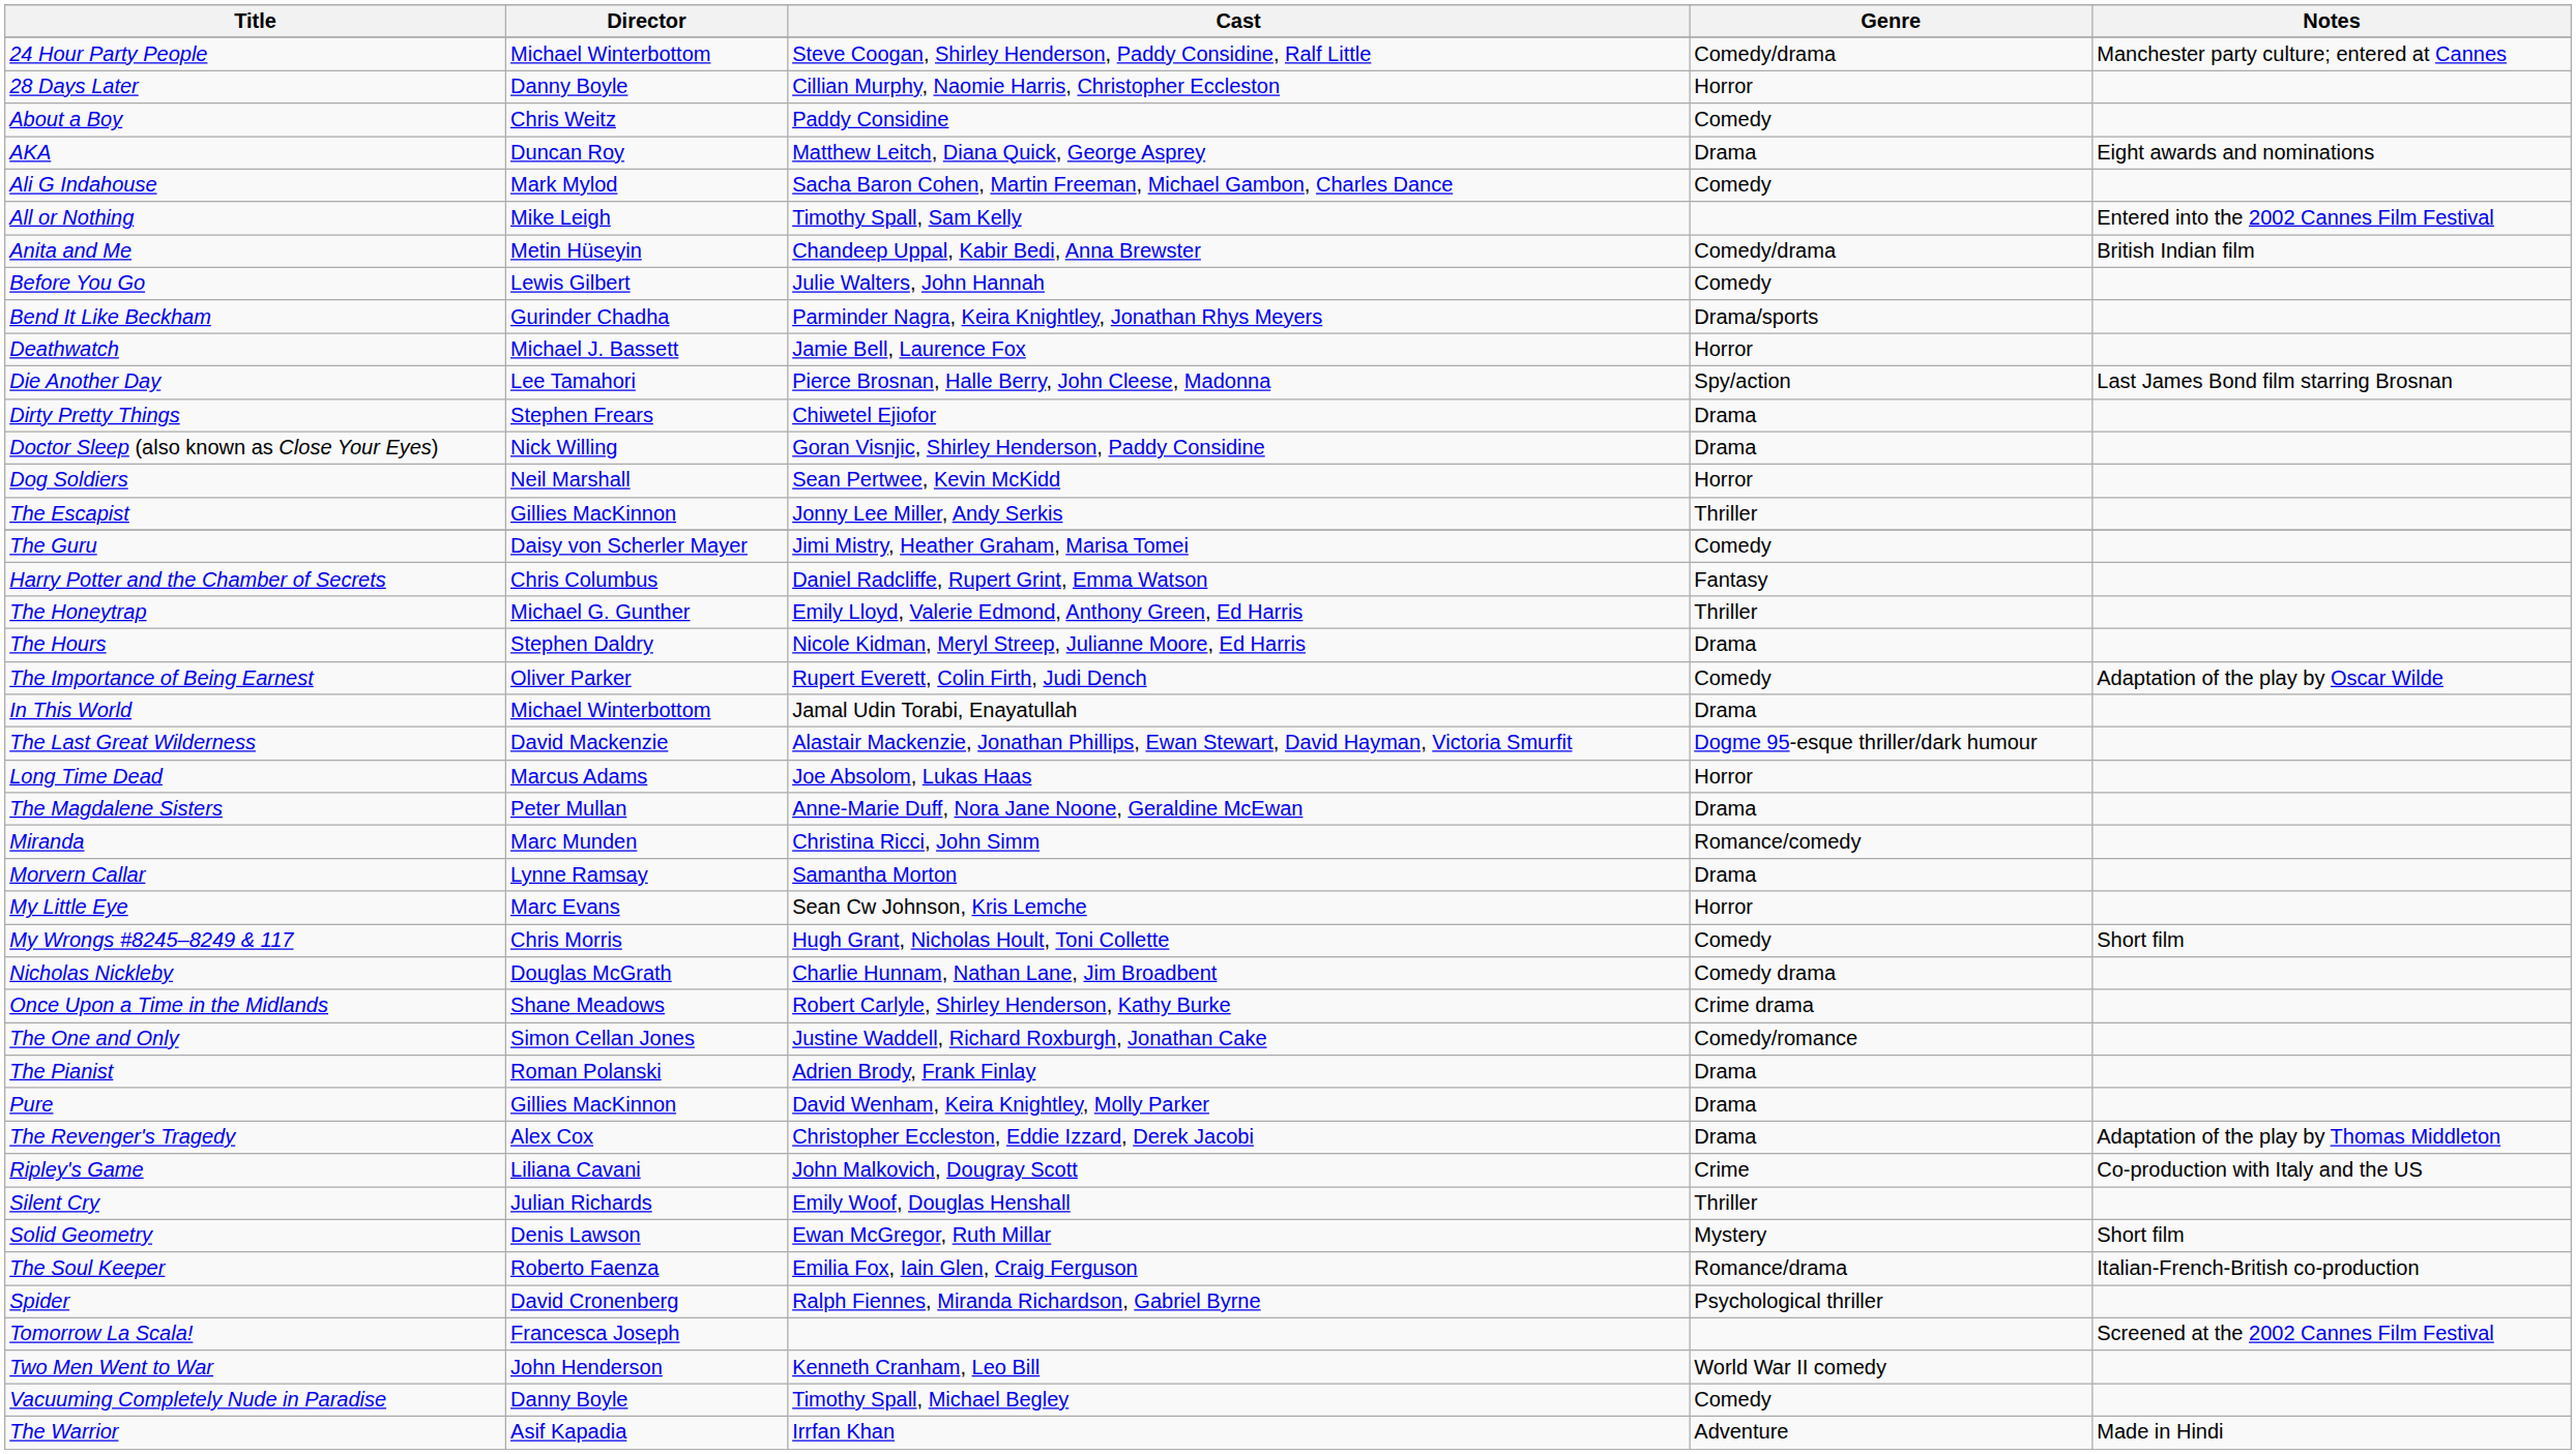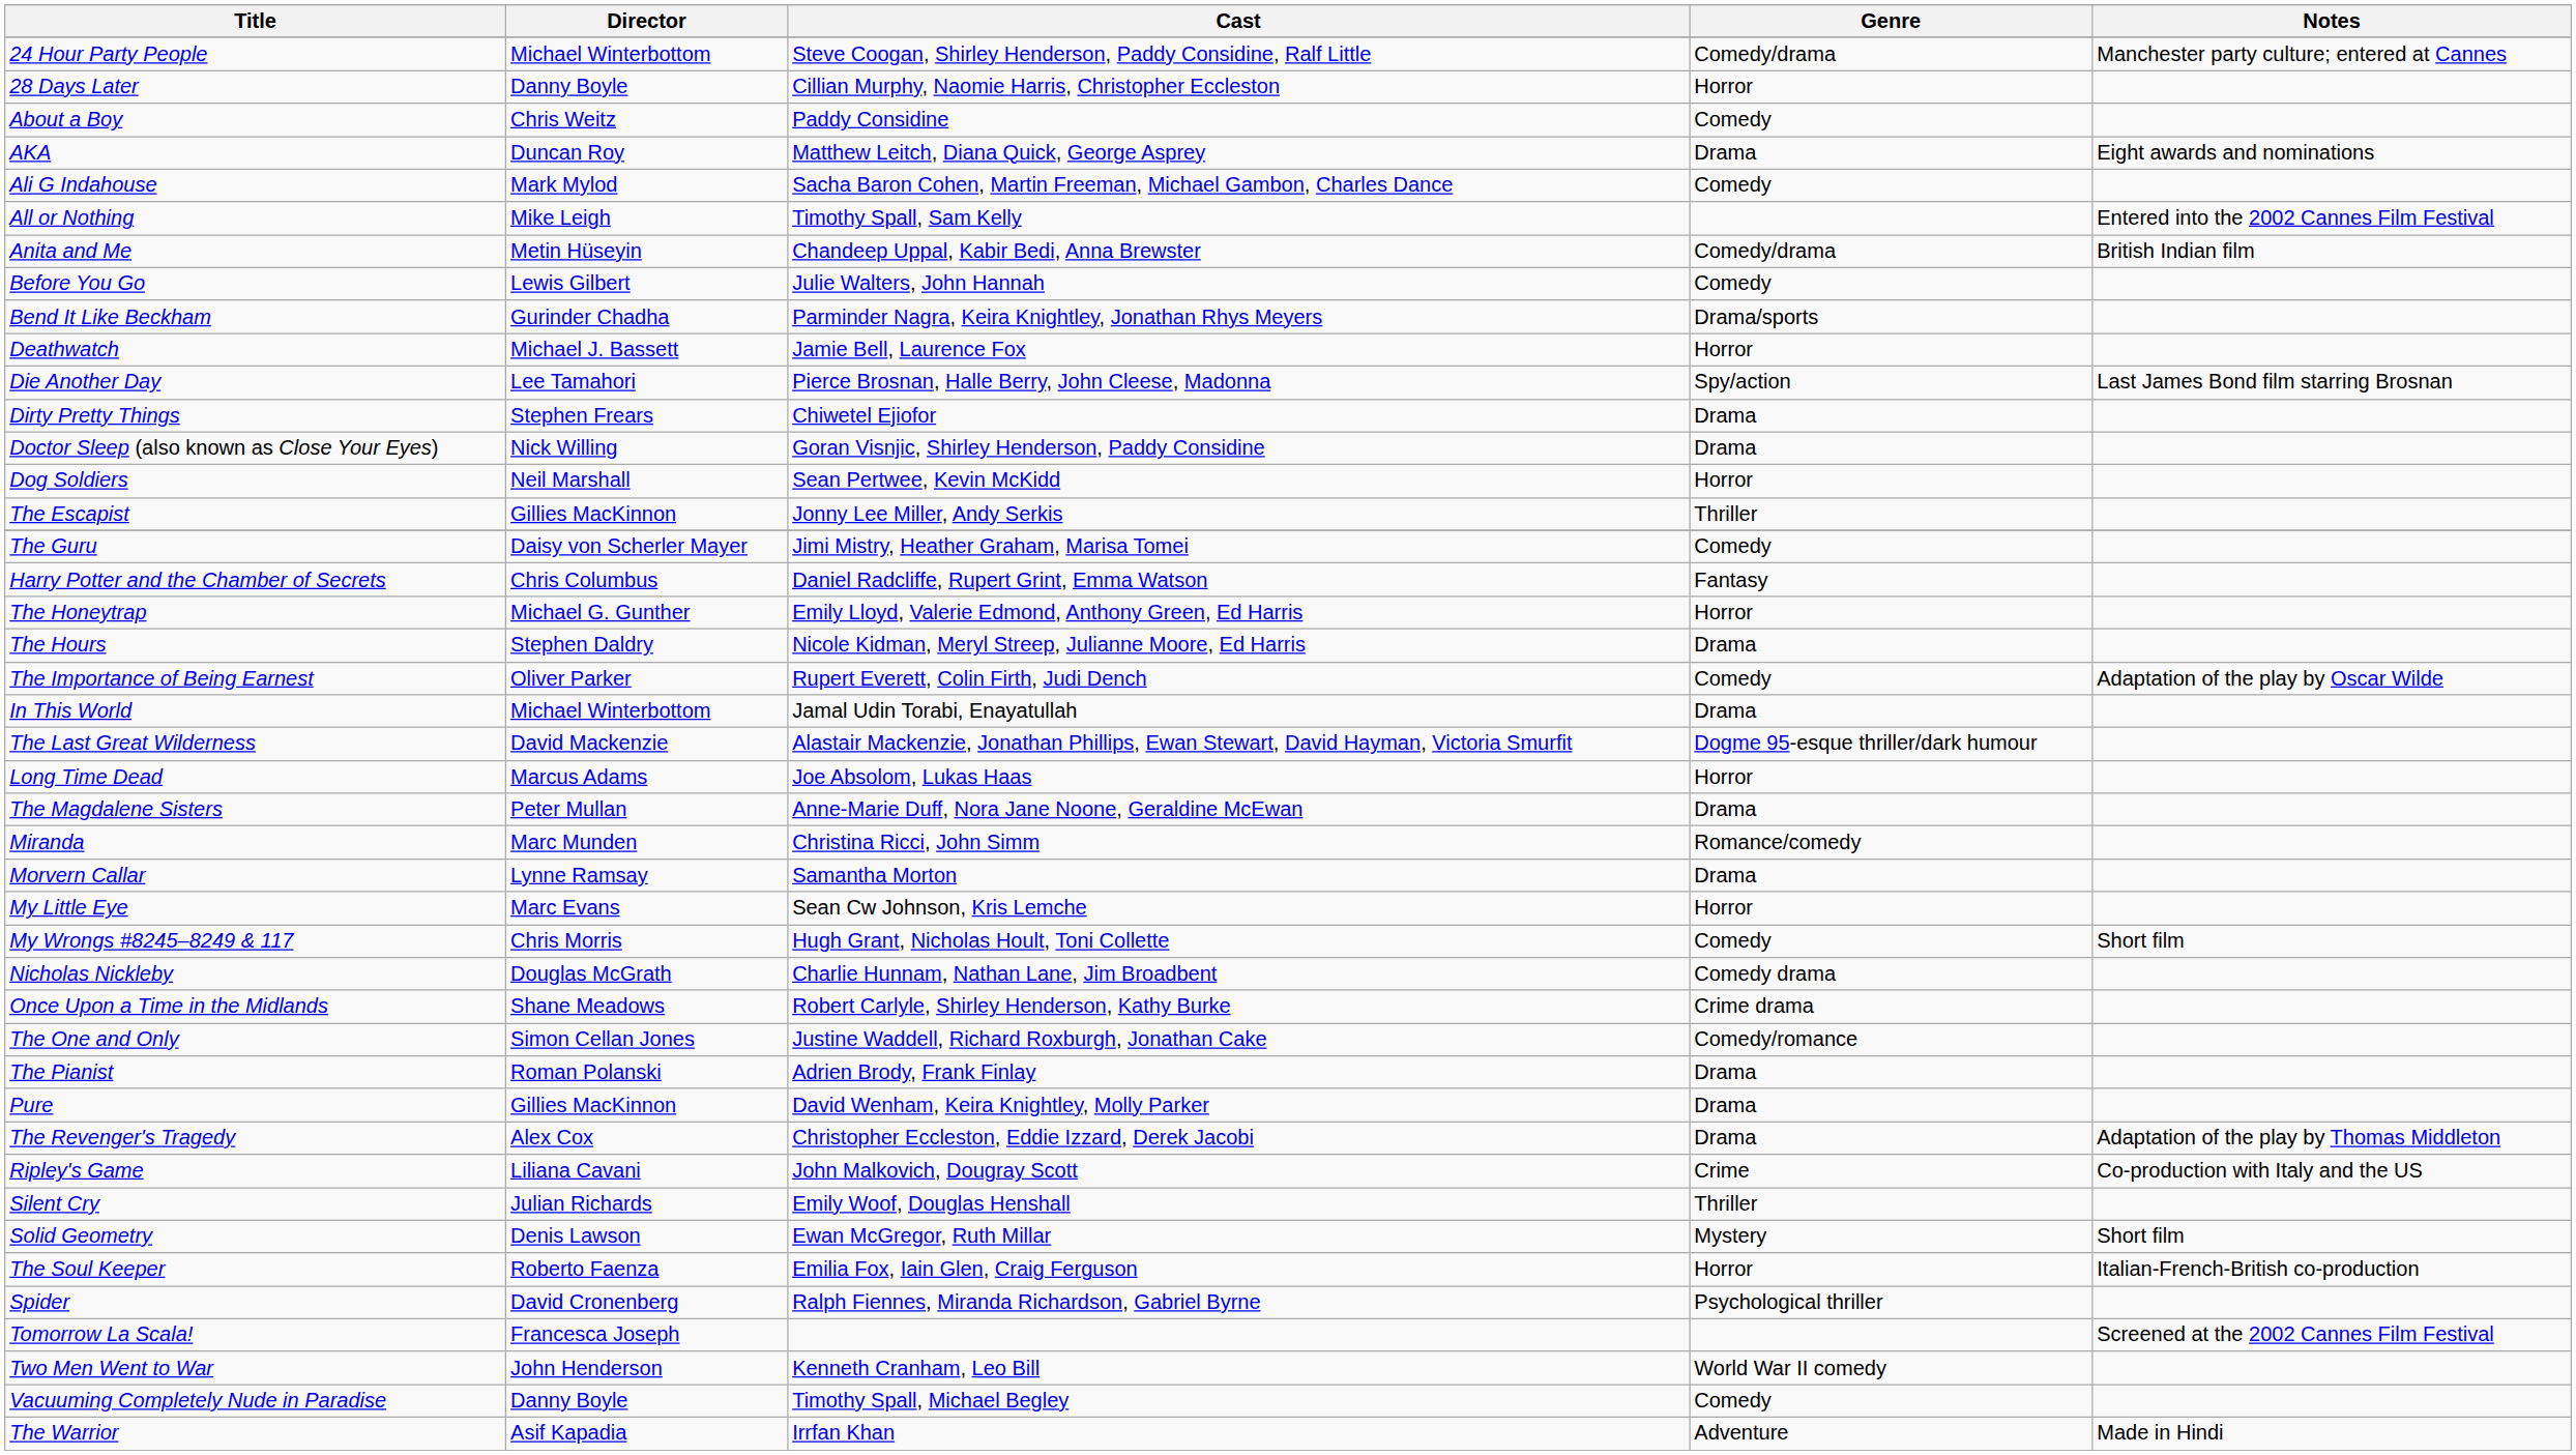The Honeytrap | Genre: Thriller -> Horror
The Soul Keeper | Genre: Romance/drama -> Horror
